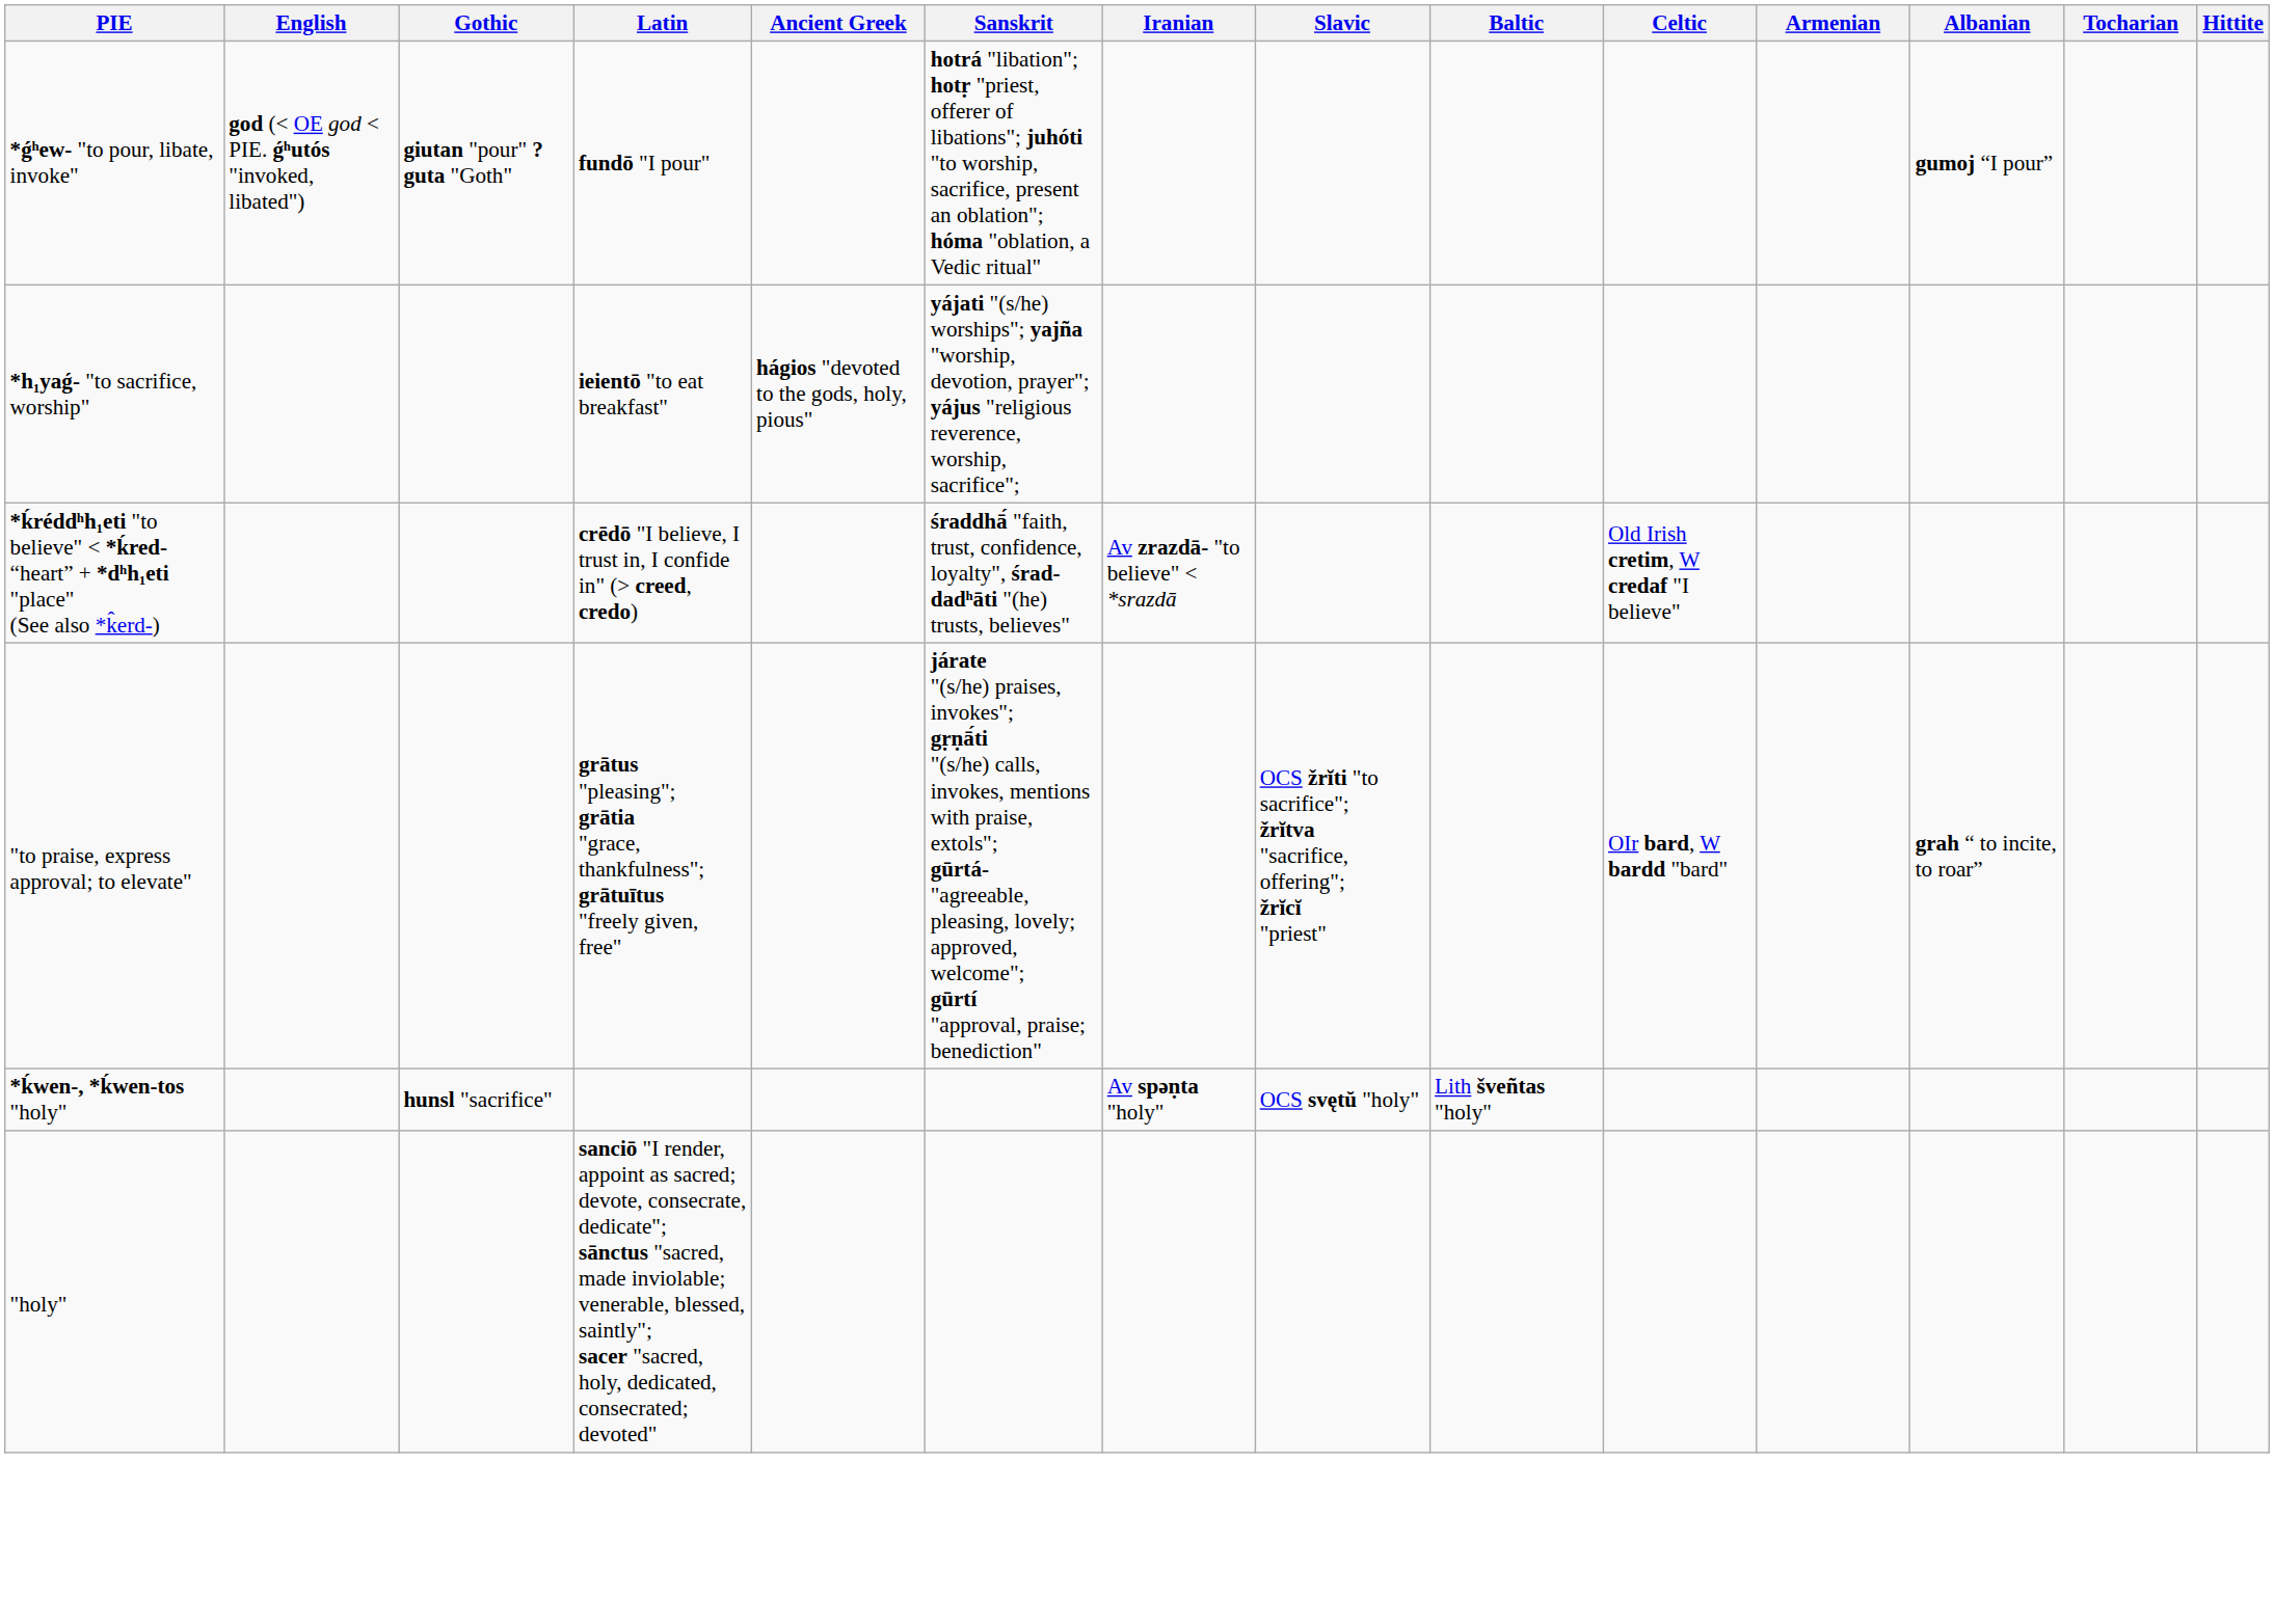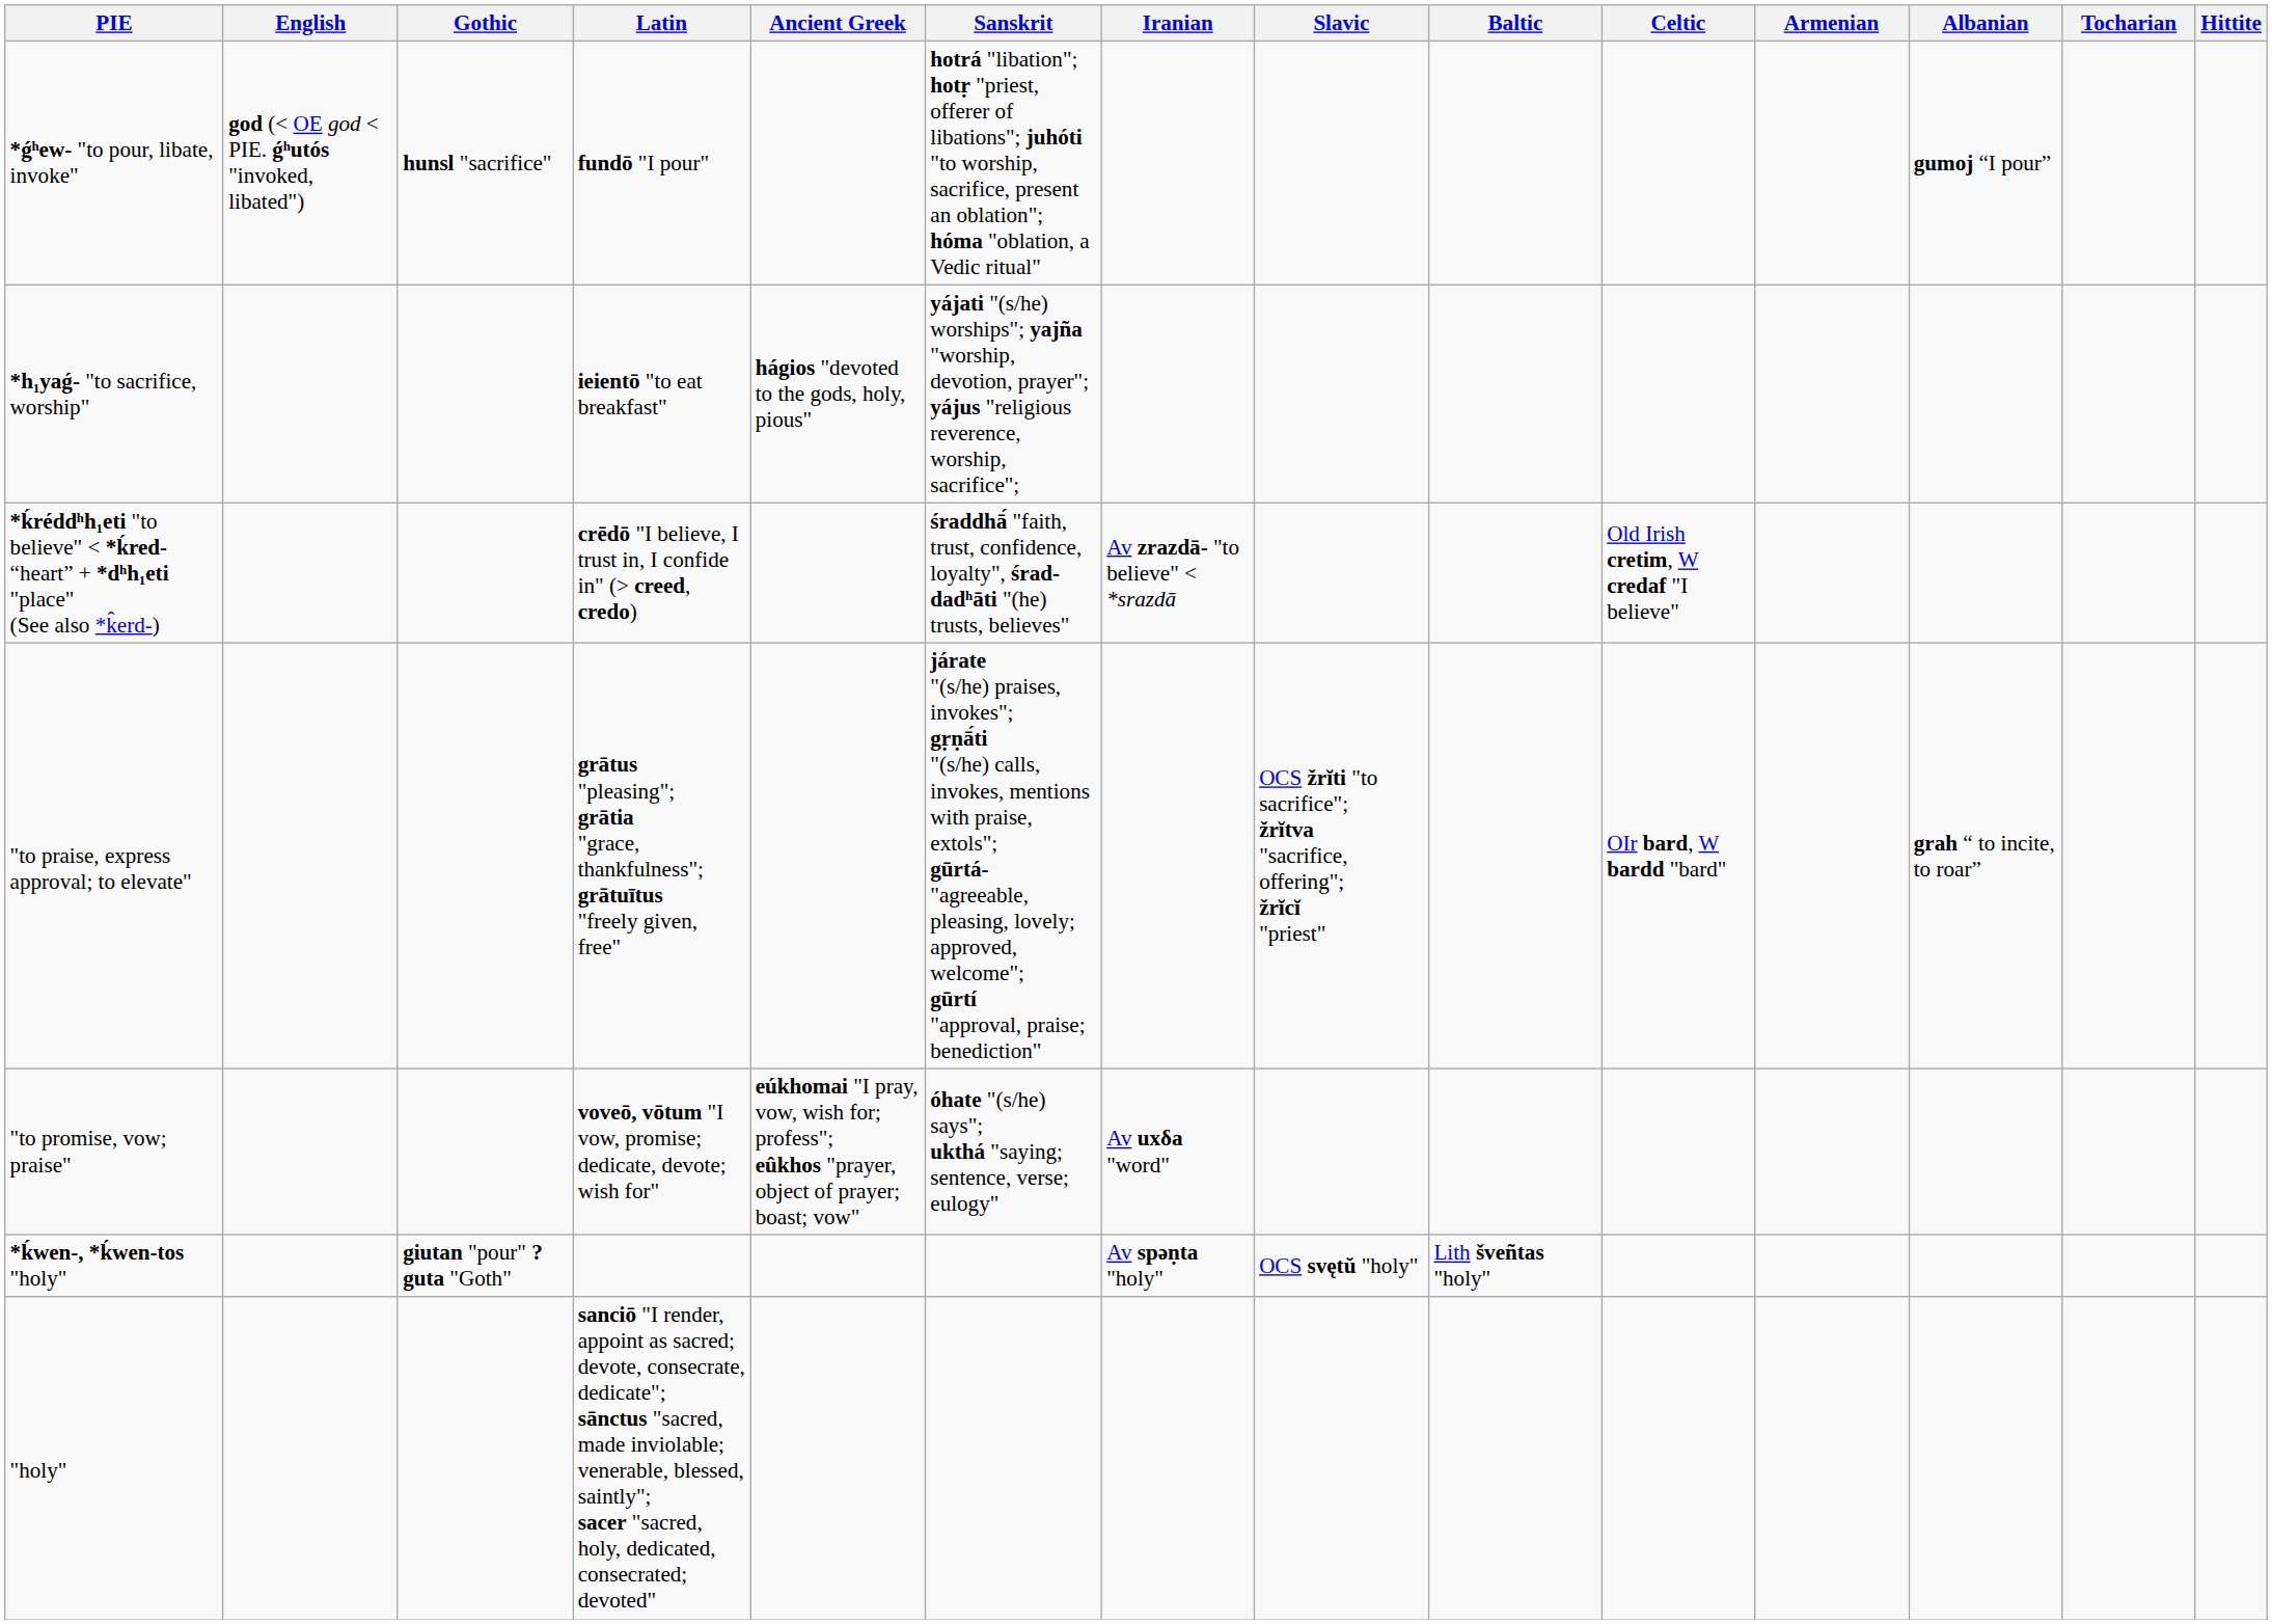*ǵʰew- "to pour, libate, invoke" | Gothic: giutan "pour" ?guta "Goth" -> hunsl "sacrifice"
+ row: "to promise, vow; praise" | voveō, vōtum "I vow, promise; dedicate, devote; wish for" | eúkhomai "I pray, vow, wish for; profess"; eûkhos "prayer, object of prayer; boast; vow" | óhate "(s/he) says"; ukthá "saying; sentence, verse; eulogy" | Av uxδa "word"
*ḱwen-, *ḱwen-tos "holy" | Gothic: hunsl "sacrifice" -> giutan "pour" ?guta "Goth"
